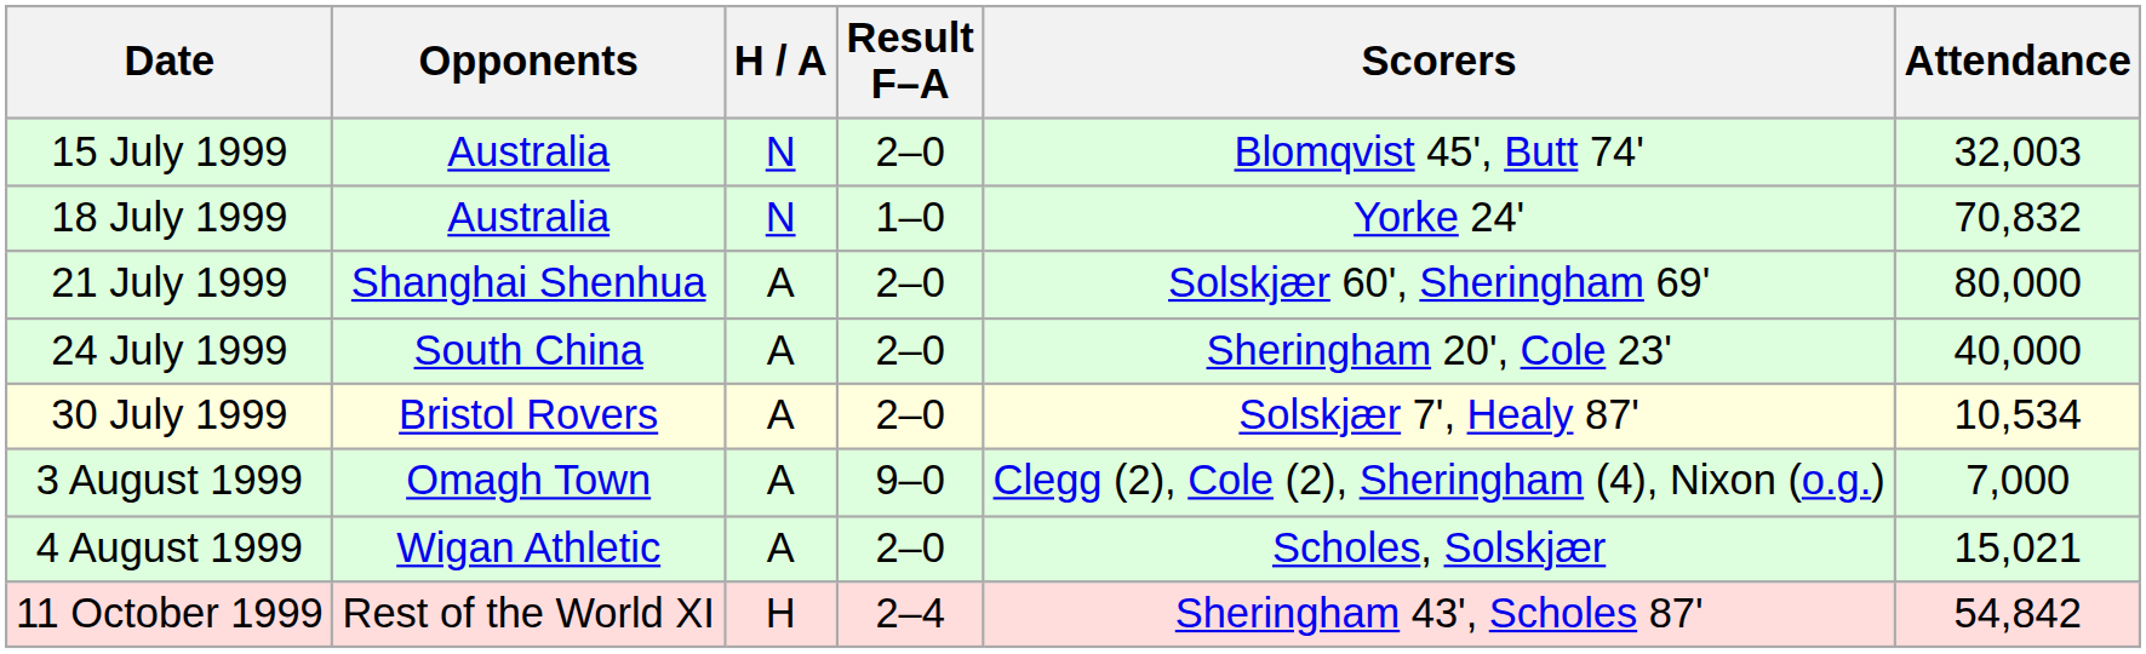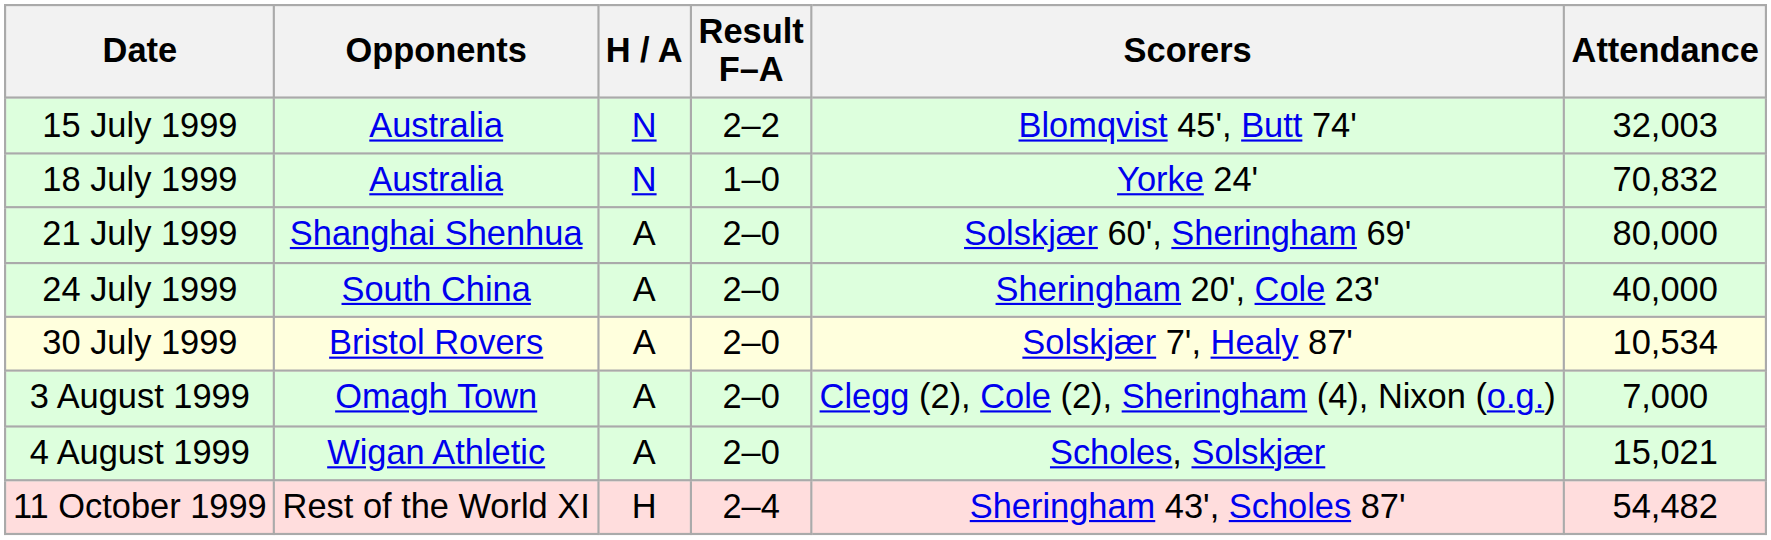15 July 1999 | Result F–A: 2–0 -> 2–2
3 August 1999 | Result F–A: 9–0 -> 2–0
11 October 1999 | Attendance: 54,842 -> 54,482
